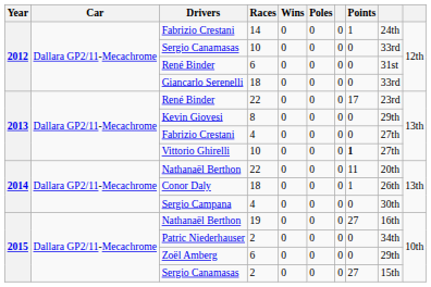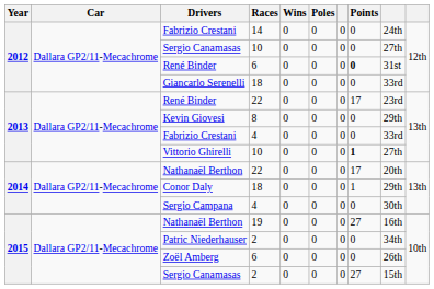Fabrizio Crestani / 14 | Points: 1 -> 0
Sergio Canamasas / 10 | column 9: 33rd -> 27th
René Binder / 6 | Points: normal -> bold
Fabrizio Crestani / 4 | column 9: 27th -> 33rd
Nathanaël Berthon / 22 | Points: 11 -> 17
Conor Daly | column 9: 26th -> 29th
Zoël Amberg | column 9: 29th -> 26th
